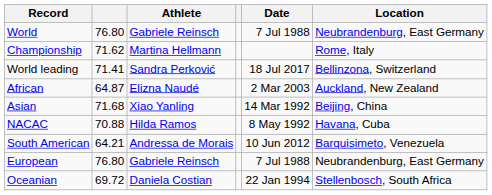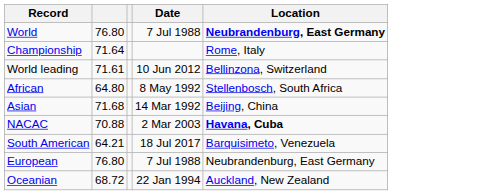- column: Athlete | Gabriele Reinsch | Martina Hellmann | Sandra Perković | Elizna Naudé | Xiao Yanling | Hilda Ramos | Andressa de Morais | Gabriele Reinsch | Daniela Costian
World | Location: normal -> bold
Championship | column 2: 71.62 -> 71.64
World leading | column 2: 71.41 -> 71.61
World leading | Date: 18 Jul 2017 -> 10 Jun 2012
African | column 2: 64.87 -> 64.80
African | Date: 2 Mar 2003 -> 8 May 1992
African | Location: Auckland, New Zealand -> Stellenbosch, South Africa
NACAC | Date: 8 May 1992 -> 2 Mar 2003
NACAC | Location: normal -> bold
South American | Date: 10 Jun 2012 -> 18 Jul 2017
Oceanian | column 2: 69.72 -> 68.72
Oceanian | Location: Stellenbosch, South Africa -> Auckland, New Zealand
